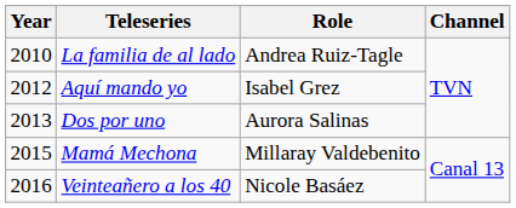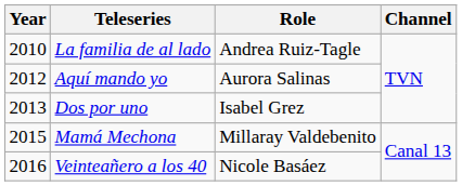Aquí mando yo | Role: Isabel Grez -> Aurora Salinas
Dos por uno | Role: Aurora Salinas -> Isabel Grez
